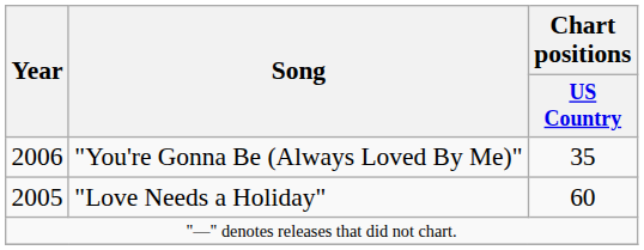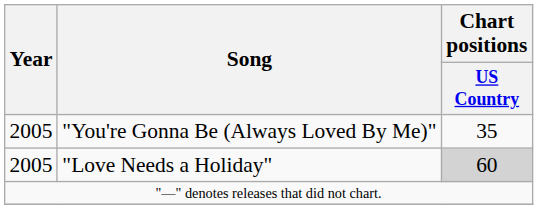"You're Gonna Be (Always Loved By Me)" | Year: 2006 -> 2005
"Love Needs a Holiday" | Chart positions / US Country: no background -> lightgrey background
